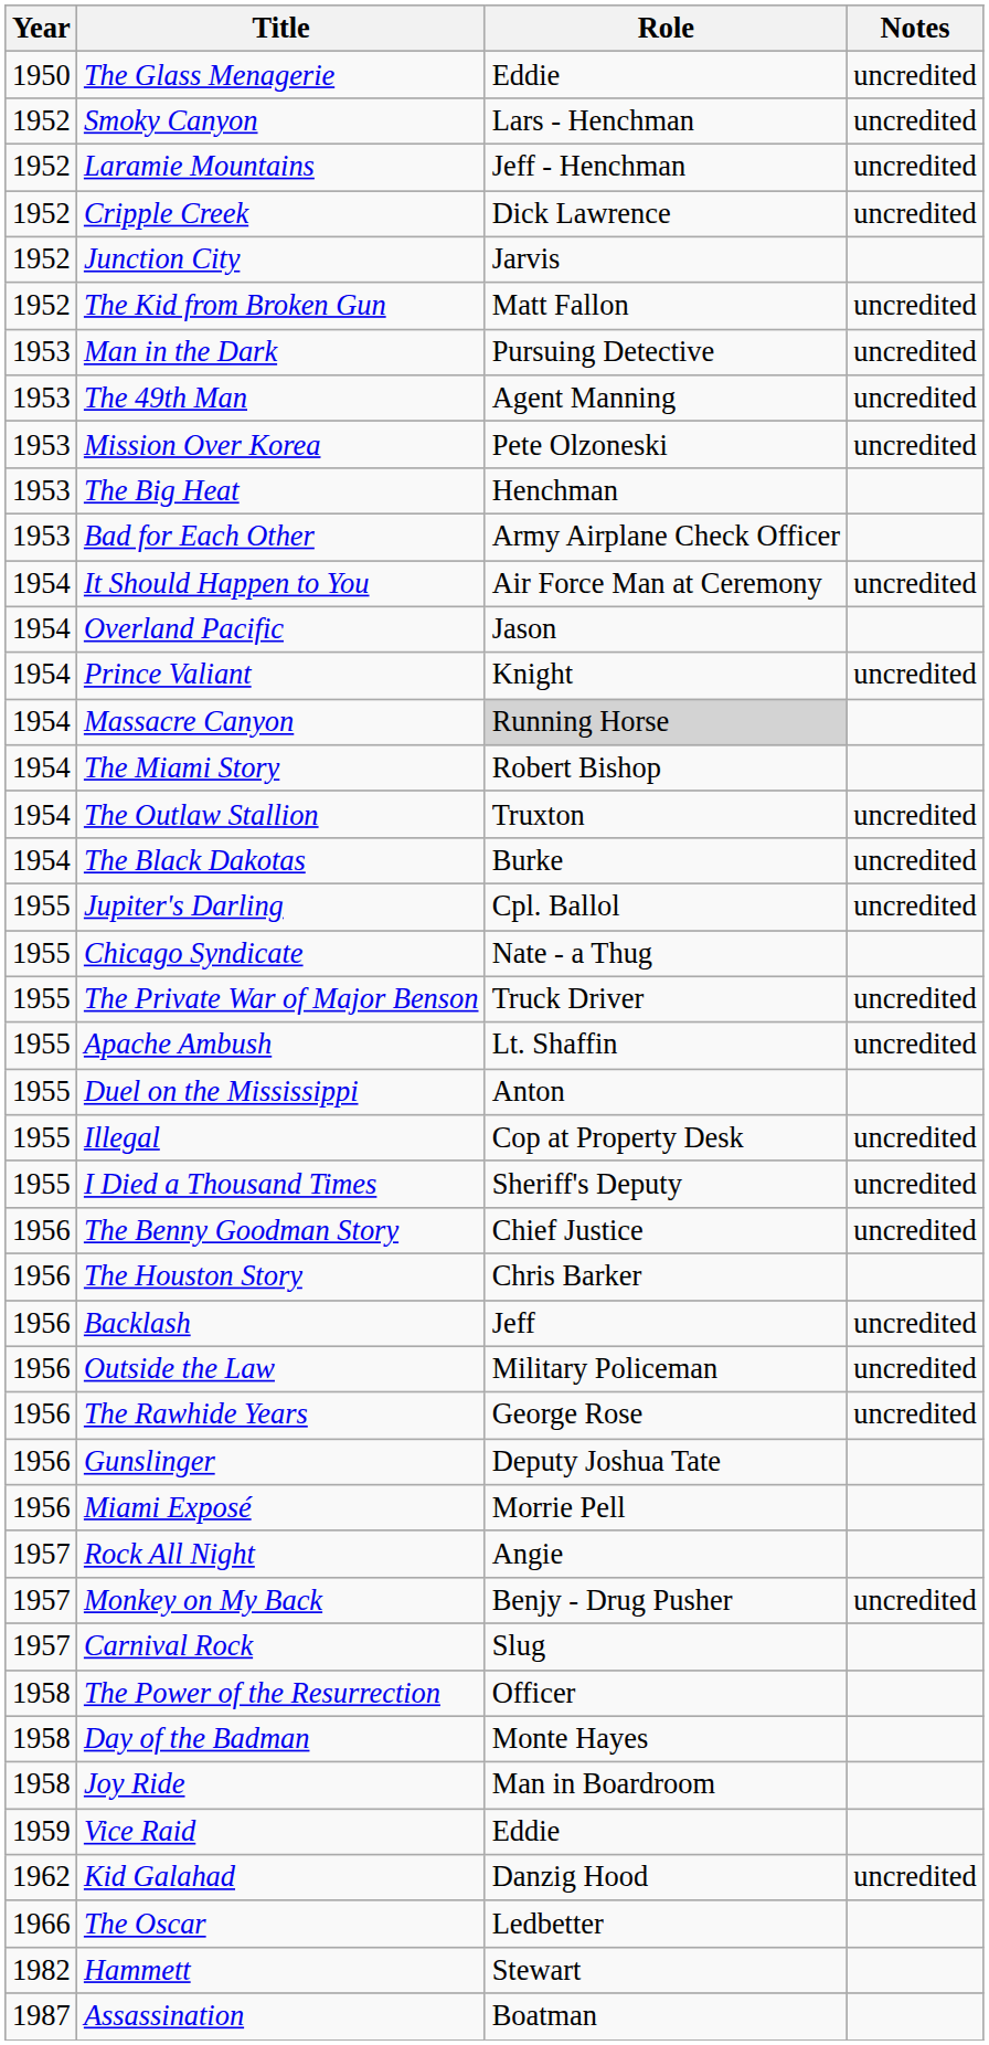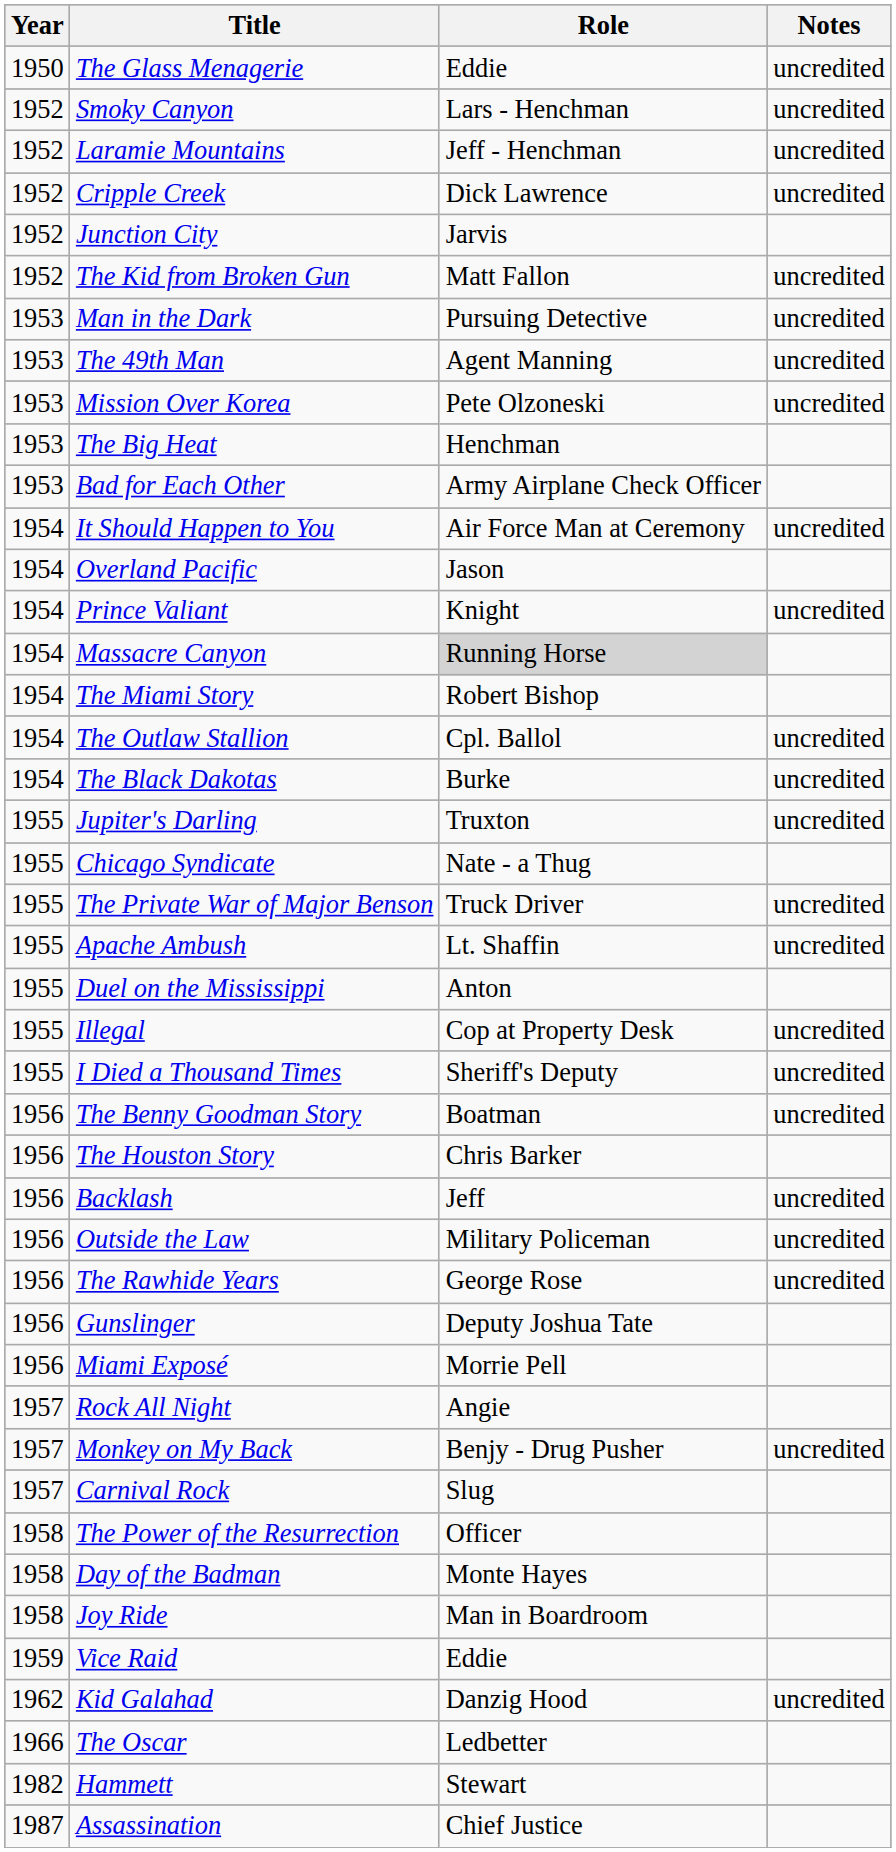The Outlaw Stallion | Role: Truxton -> Cpl. Ballol
Jupiter's Darling | Role: Cpl. Ballol -> Truxton
The Benny Goodman Story | Role: Chief Justice -> Boatman
Assassination | Role: Boatman -> Chief Justice
